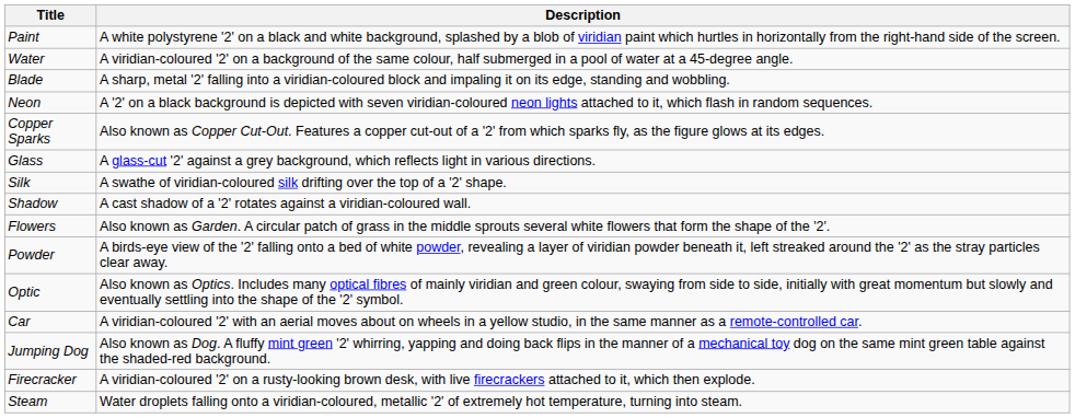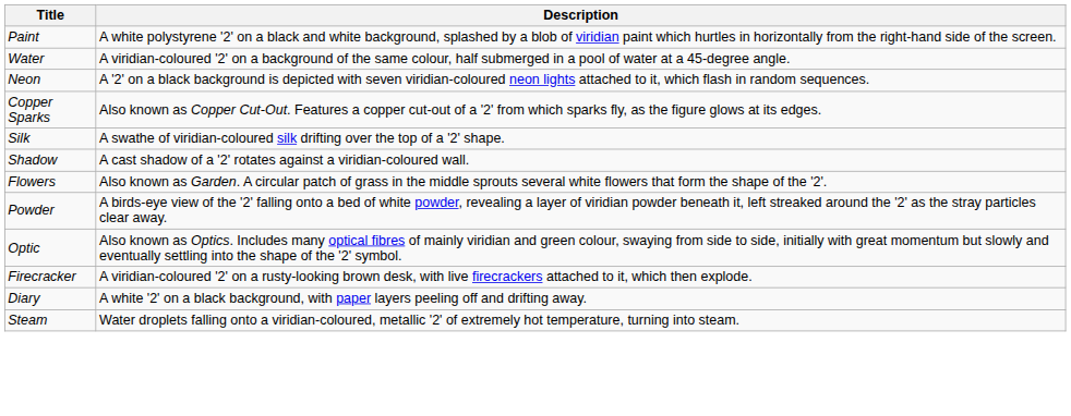- row: Blade | A sharp, metal '2' falling into a viridian-coloured block and impaling it on its edge, standing and wobbling.
- row: Glass | A glass-cut '2' against a grey background, which reflects light in various directions.
- row: Car | A viridian-coloured '2' with an aerial moves about on wheels in a yellow studio, in the same manner as a remote-controlled car.
- row: Jumping Dog | Also known as Dog. A fluffy mint green '2' whirring, yapping and doing back flips in the manner of a mechanical toy dog on the same mint green table against the shaded-red background.
+ row: Diary | A white '2' on a black background, with paper layers peeling off and drifting away.
